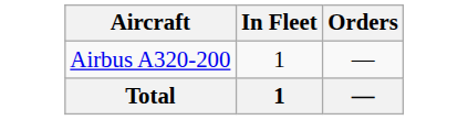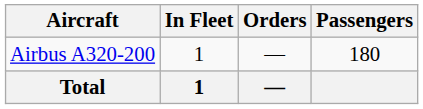+ column: Passengers | 180
